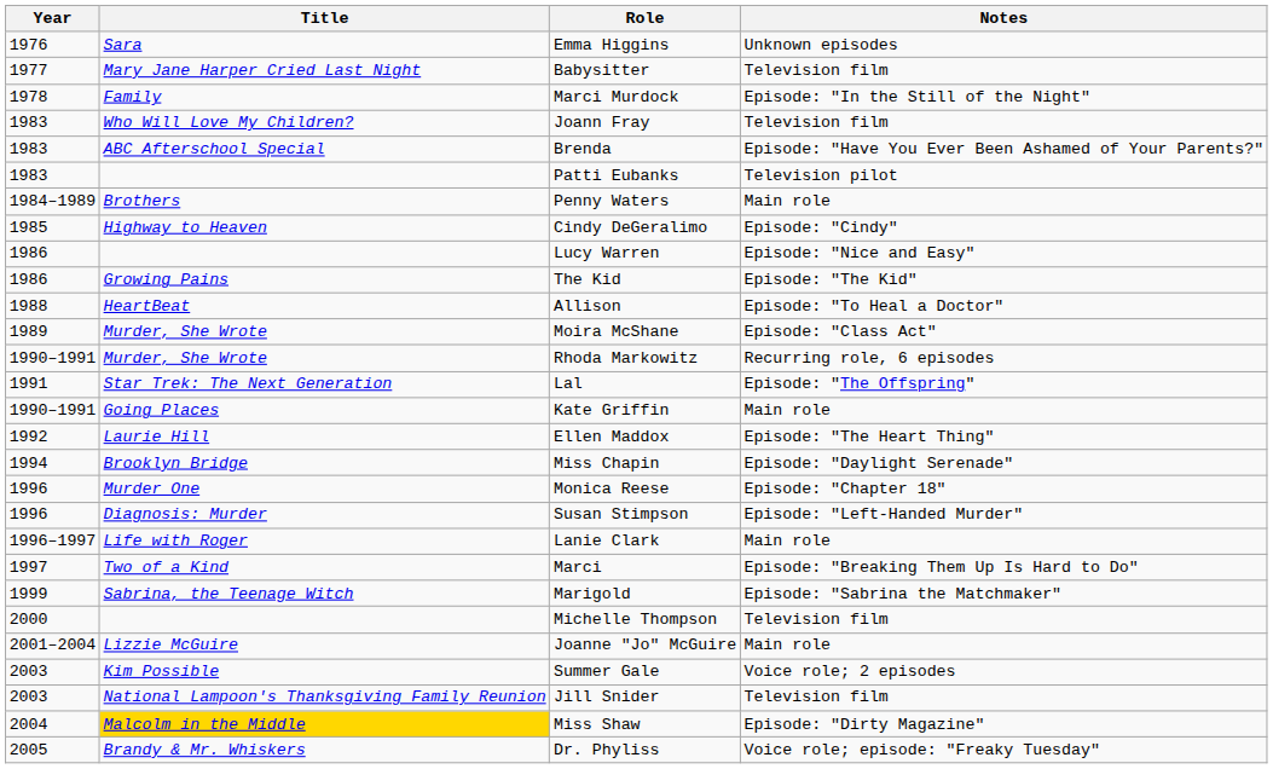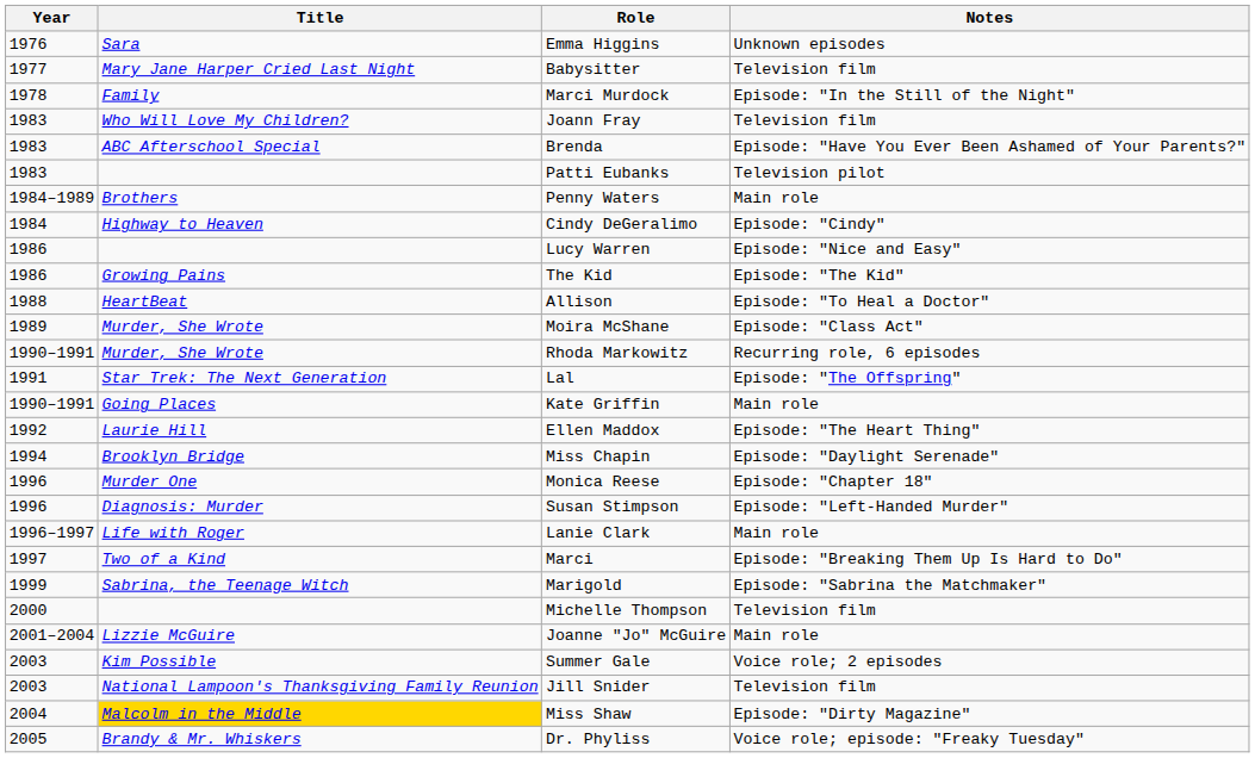Cindy DeGeralimo | Year: 1985 -> 1984
